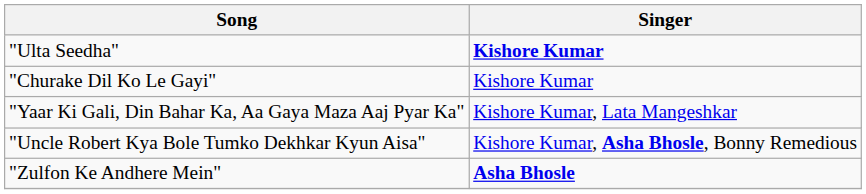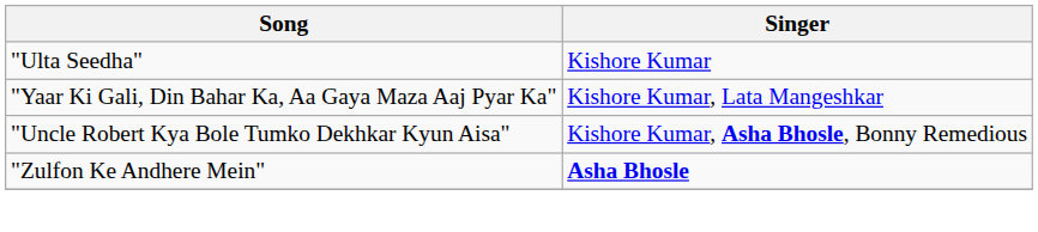"Ulta Seedha" | Singer: bold -> normal
- row: "Churake Dil Ko Le Gayi" | Kishore Kumar
